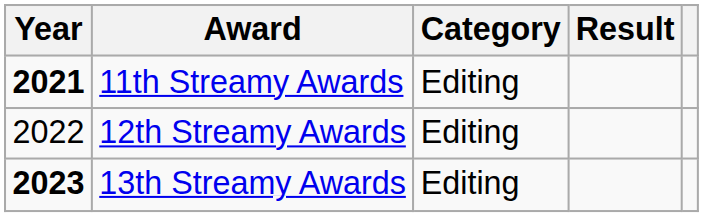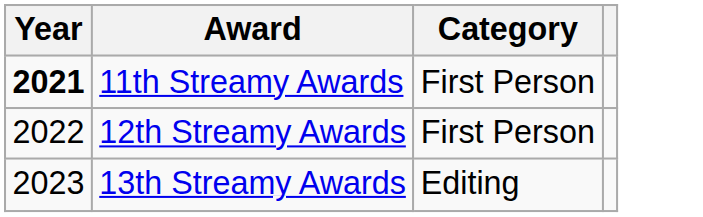- column: Result
11th Streamy Awards | Category: Editing -> First Person
12th Streamy Awards | Category: Editing -> First Person
13th Streamy Awards | Year: bold -> normal
